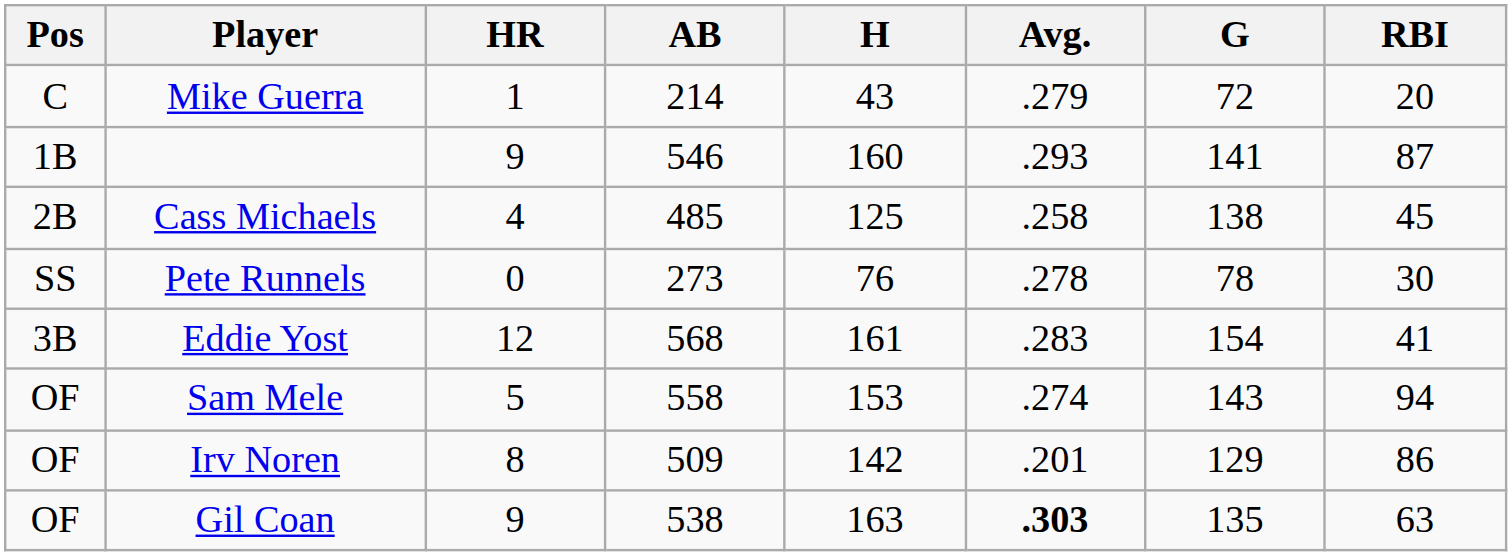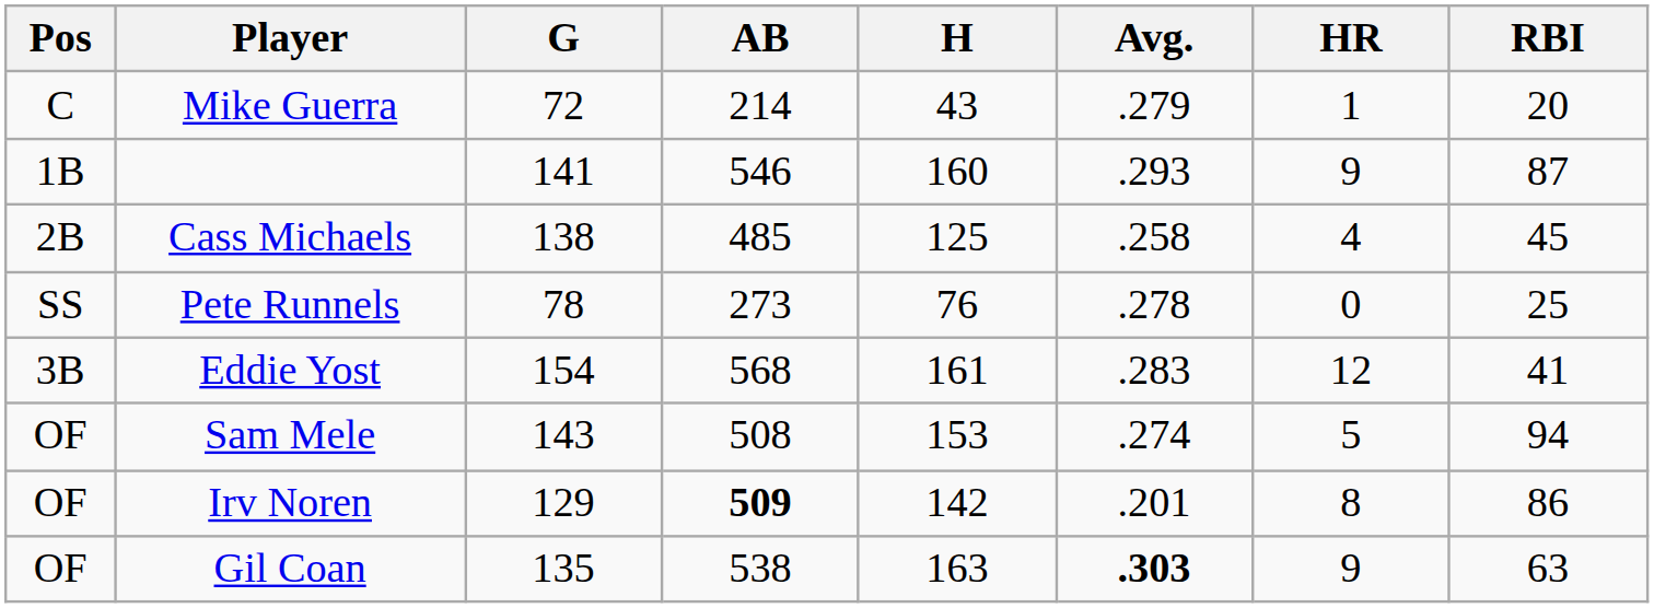columns swapped: G <-> HR
Pete Runnels | RBI: 30 -> 25
Sam Mele | AB: 558 -> 508
Irv Noren | AB: normal -> bold
